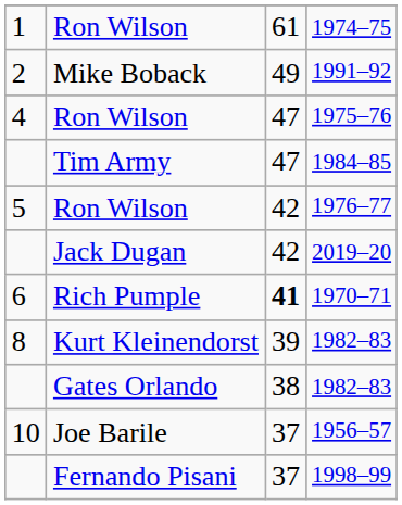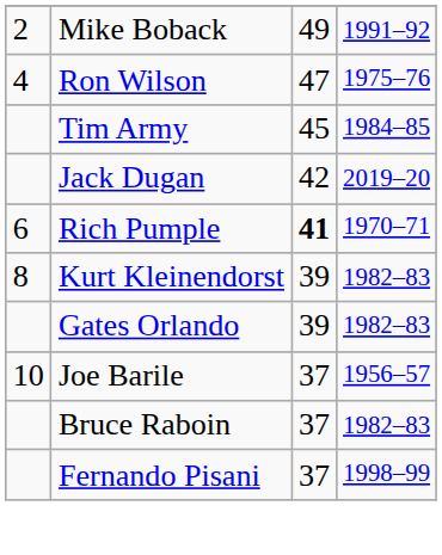- row: 1 | Ron Wilson | 61 | 1974–75
Tim Army | column 3: 47 -> 45
- row: 5 | Ron Wilson | 42 | 1976–77
Gates Orlando | column 3: 38 -> 39
+ row: Bruce Raboin | 37 | 1982–83
